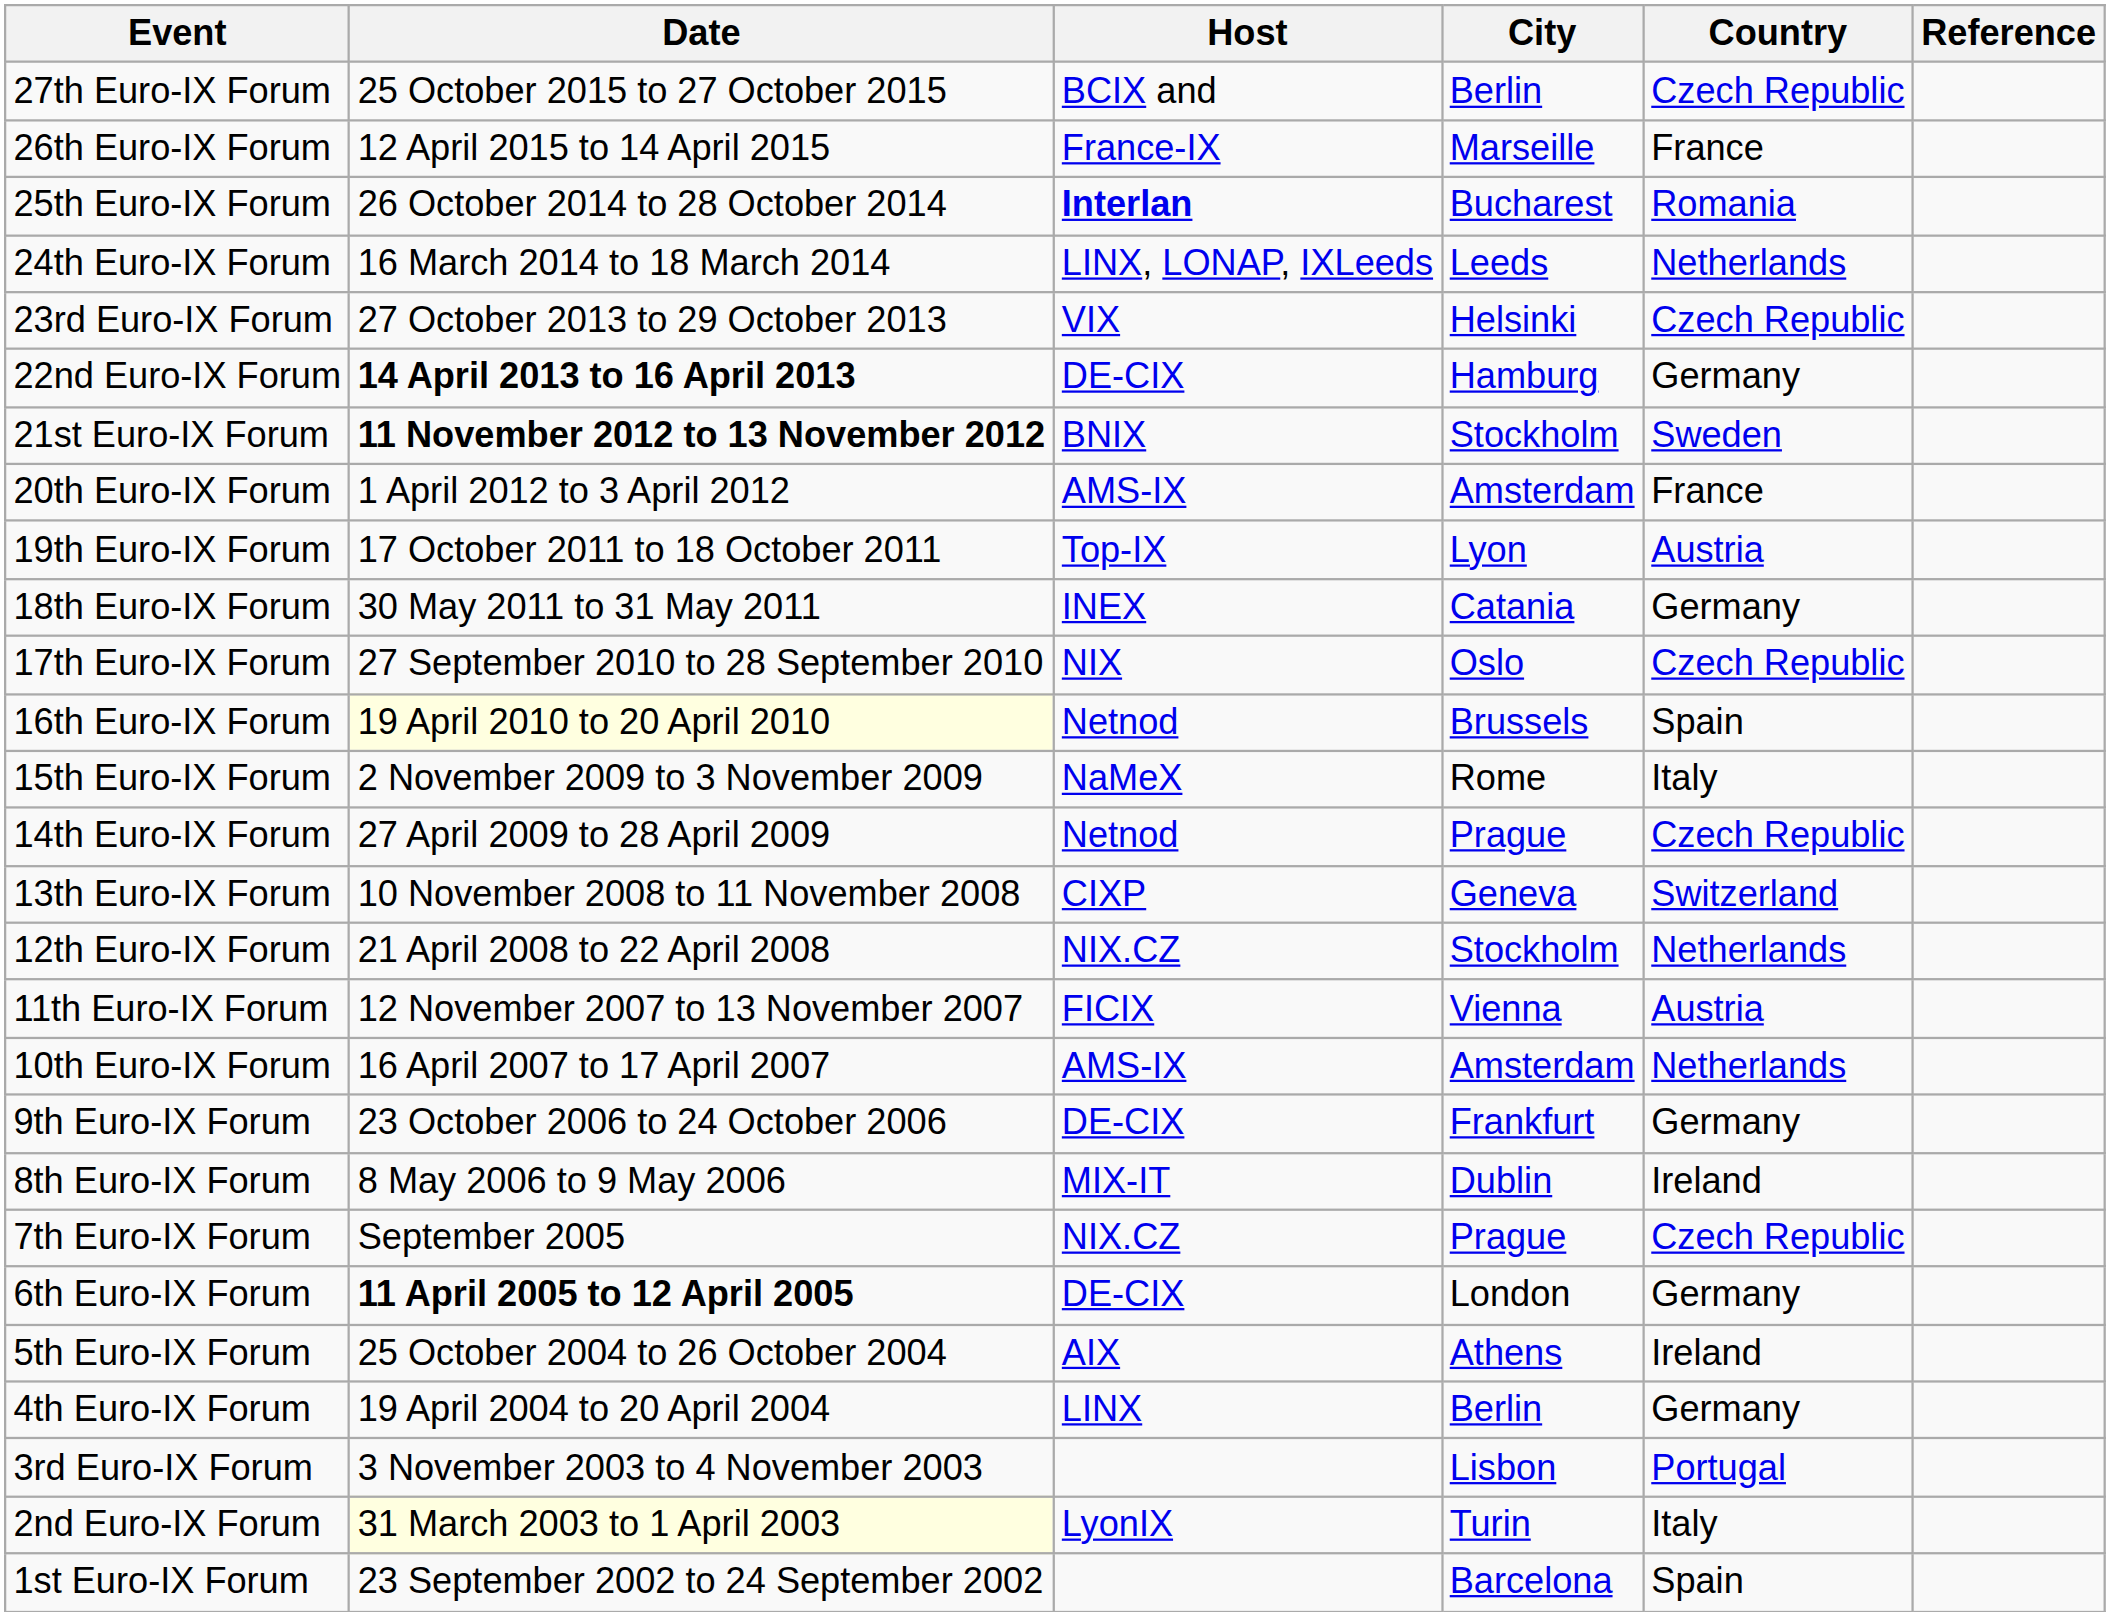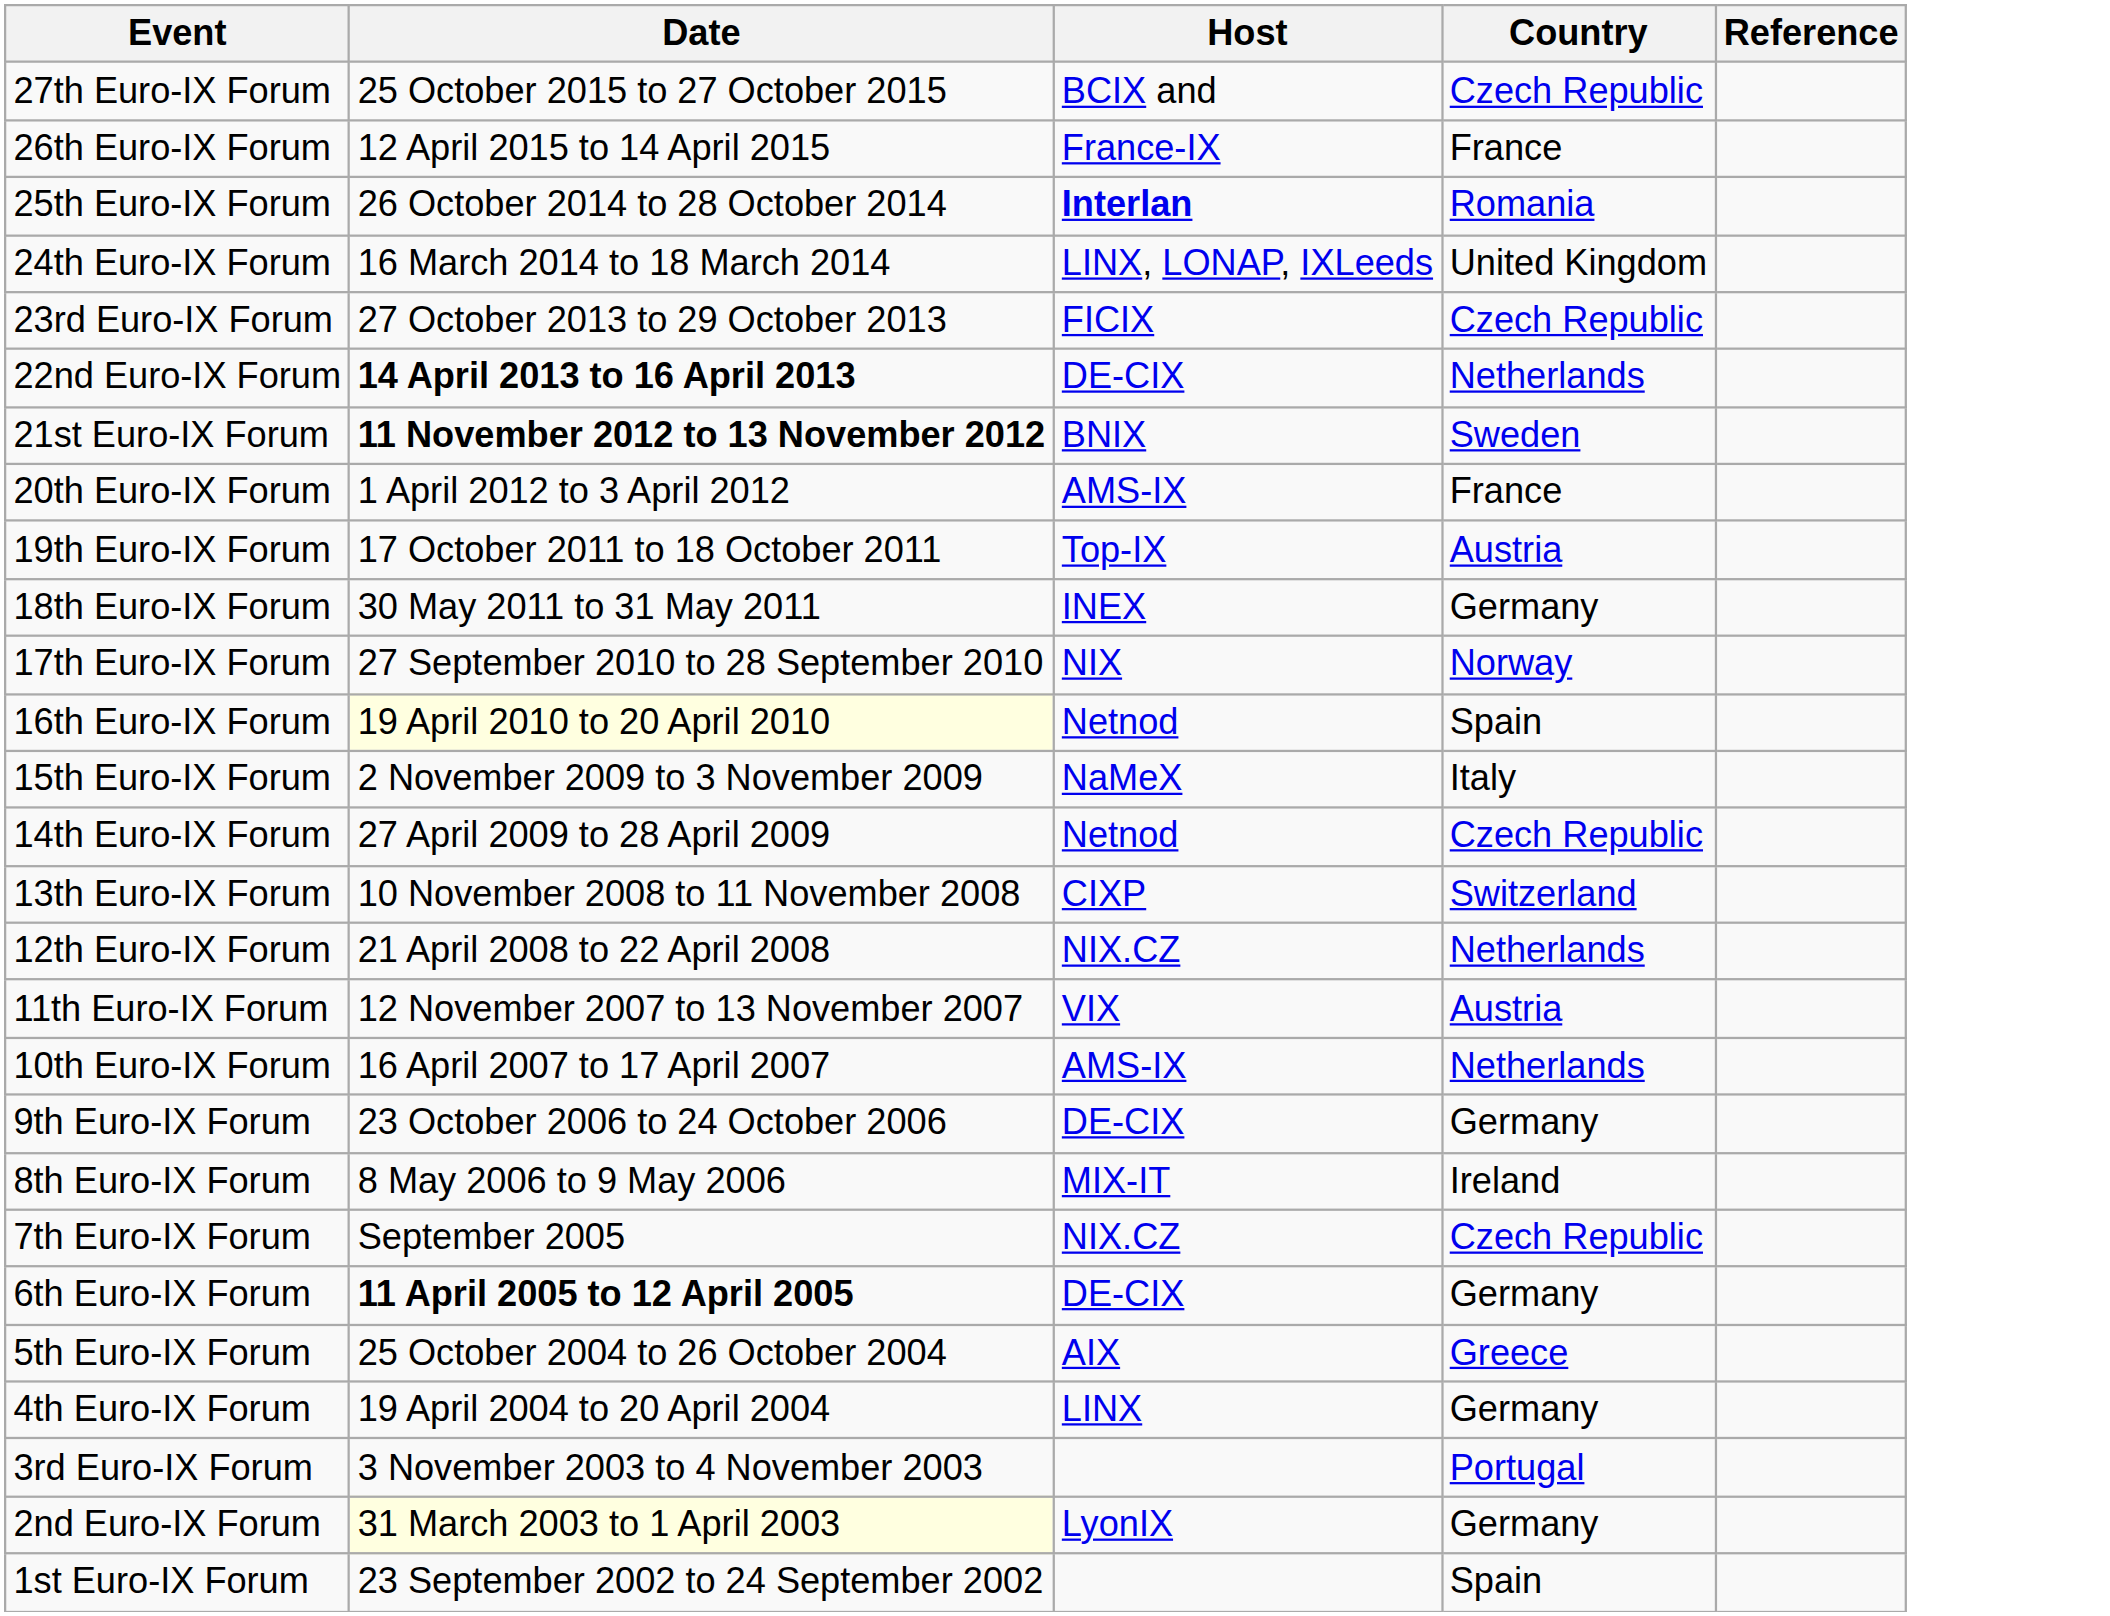- column: City | Berlin | Marseille | Bucharest | Leeds | Helsinki | Hamburg | Stockholm | Amsterdam | Lyon | Catania | Oslo | Brussels | Rome | Prague | Geneva | Stockholm | Vienna | Amsterdam | Frankfurt | Dublin | Prague | London | Athens | Berlin | Lisbon | Turin | Barcelona
24th Euro-IX Forum | Country: Netherlands -> United Kingdom
23rd Euro-IX Forum | Host: VIX -> FICIX
22nd Euro-IX Forum | Country: Germany -> Netherlands
17th Euro-IX Forum | Country: Czech Republic -> Norway
11th Euro-IX Forum | Host: FICIX -> VIX
5th Euro-IX Forum | Country: Ireland -> Greece
2nd Euro-IX Forum | Country: Italy -> Germany
